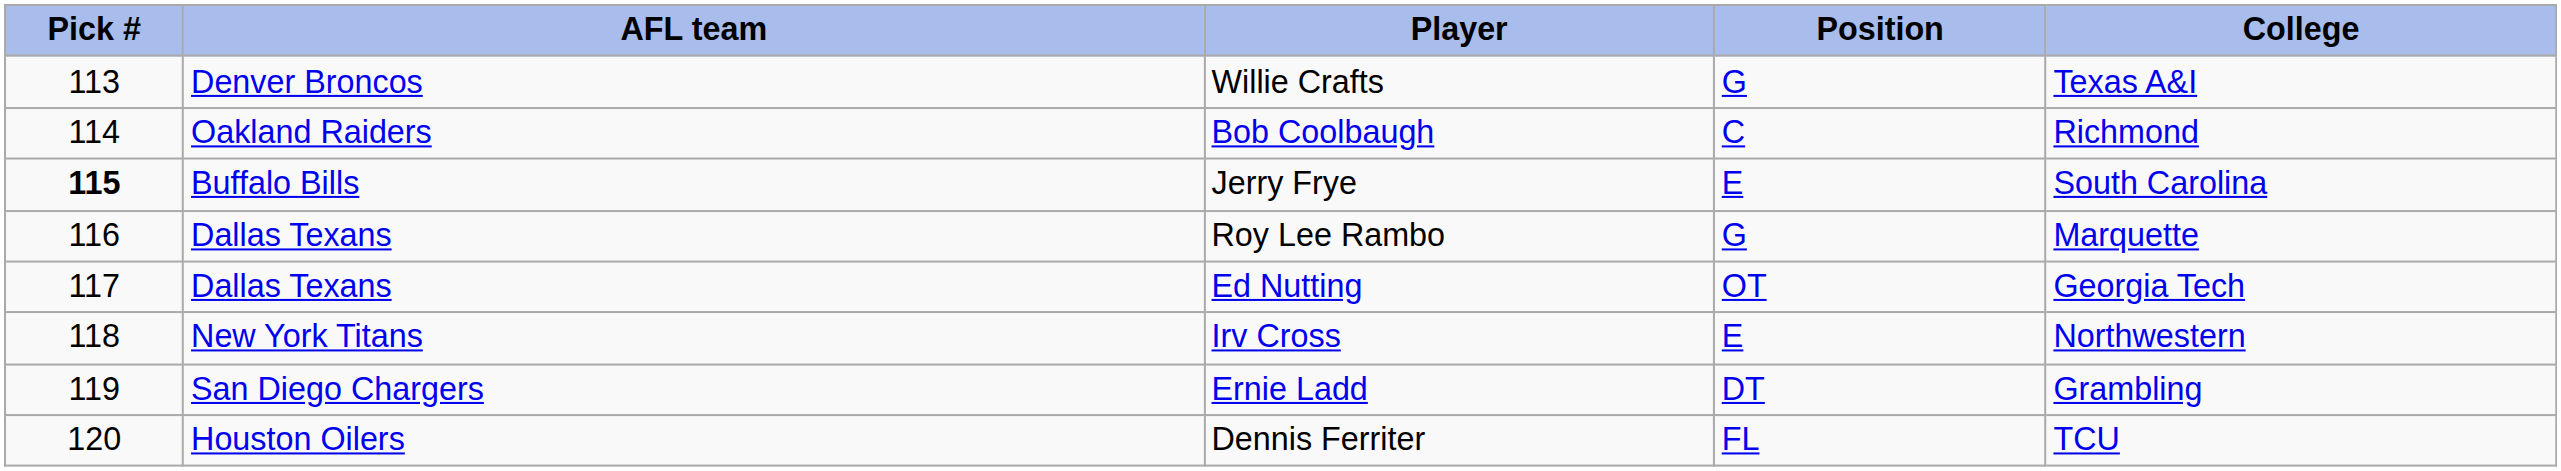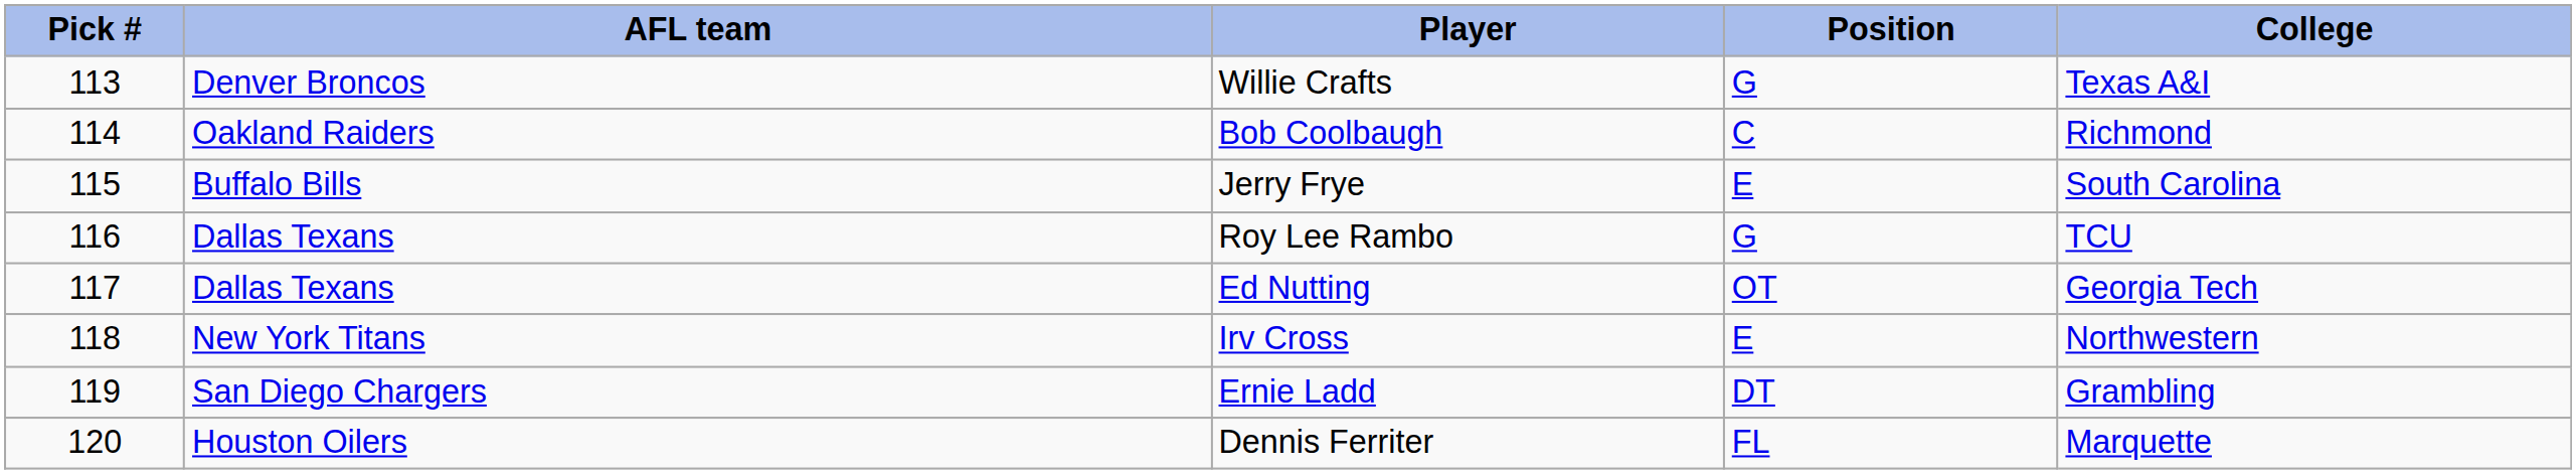Jerry Frye | Pick #: bold -> normal
Roy Lee Rambo | College: Marquette -> TCU
Dennis Ferriter | College: TCU -> Marquette
